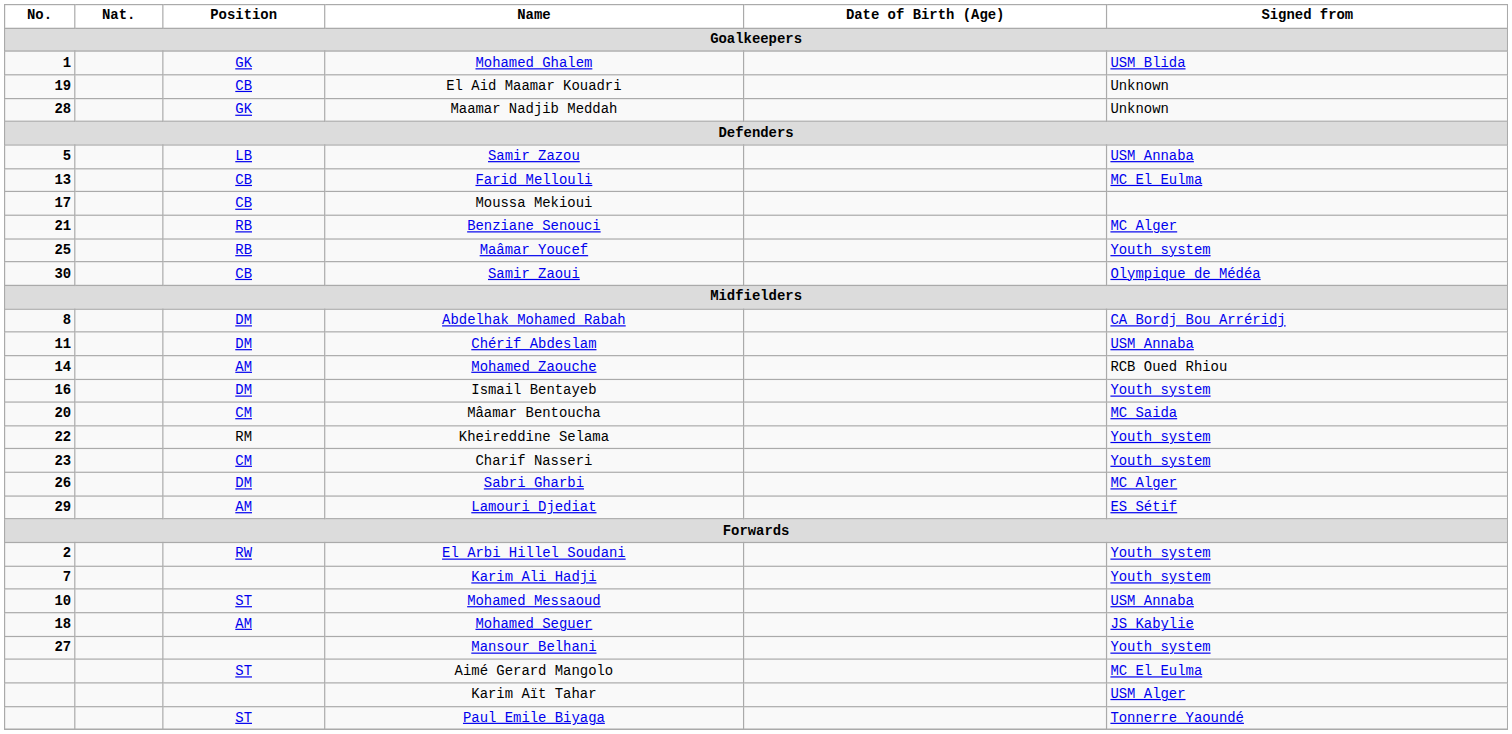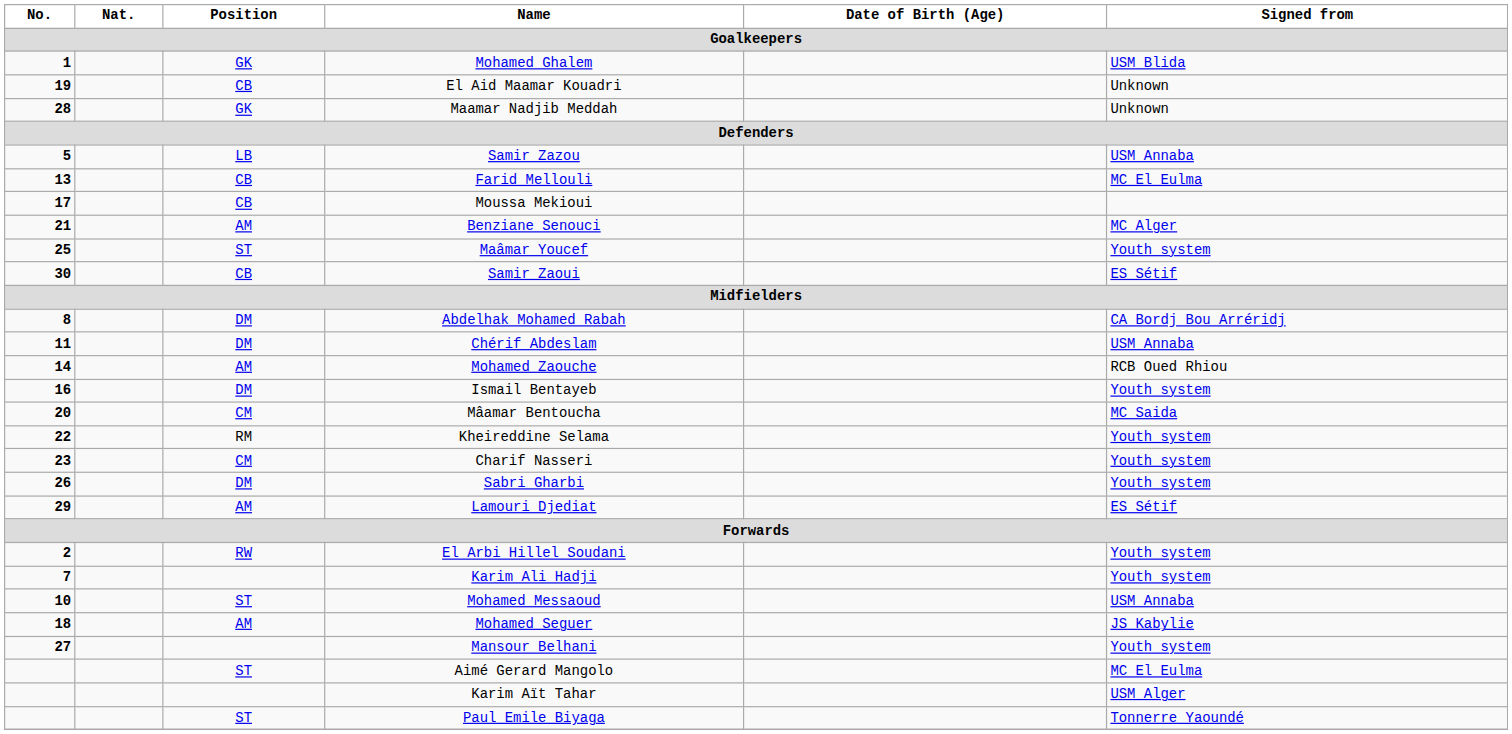Benziane Senouci | Position: RB -> AM
Maâmar Youcef | Position: RB -> ST
Samir Zaoui | Signed from: Olympique de Médéa -> ES Sétif
Sabri Gharbi | Signed from: MC Alger -> Youth system
